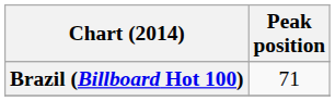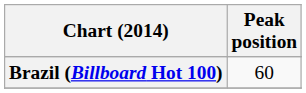Brazil (Billboard Hot 100) | Peak position: 71 -> 60
